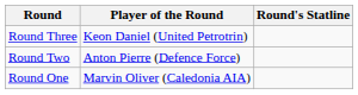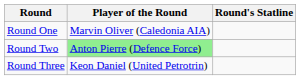rows swapped: Round One <-> Round Three
Round Two | Player of the Round: no background -> lightgreen background
